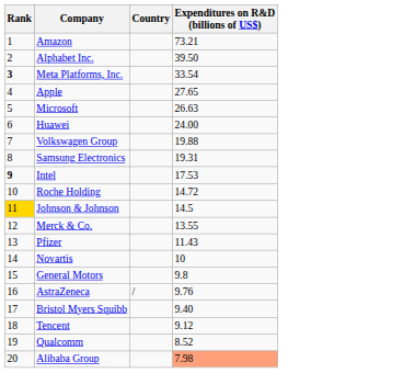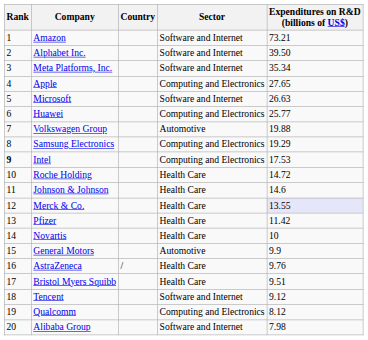+ column: Sector | Software and Internet | Software and Internet | Software and Internet | Computing and Electronics | Software and Internet | Computing and Electronics | Automotive | Computing and Electronics | Computing and Electronics | Health Care | Health Care | Health Care | Health Care | Health Care | Automotive | Health Care | Health Care | Software and Internet | Computing and Electronics | Software and Internet
Meta Platforms, Inc. | Rank: bold -> normal
Meta Platforms, Inc. | Expenditures on R&D (billions of US$): 33.54 -> 35.34
Huawei | Expenditures on R&D (billions of US$): 24.00 -> 25.77
Samsung Electronics | Expenditures on R&D (billions of US$): 19.31 -> 19.29
Johnson & Johnson | Rank: gold background -> no background
Johnson & Johnson | Expenditures on R&D (billions of US$): 14.5 -> 14.6
Merck & Co. | Expenditures on R&D (billions of US$): no background -> lavender background
Pfizer | Expenditures on R&D (billions of US$): 11.43 -> 11.42
General Motors | Expenditures on R&D (billions of US$): 9.8 -> 9.9
Bristol Myers Squibb | Expenditures on R&D (billions of US$): 9.40 -> 9.51
Qualcomm | Expenditures on R&D (billions of US$): 8.52 -> 8.12
Alibaba Group | Expenditures on R&D (billions of US$): lightsalmon background -> no background
